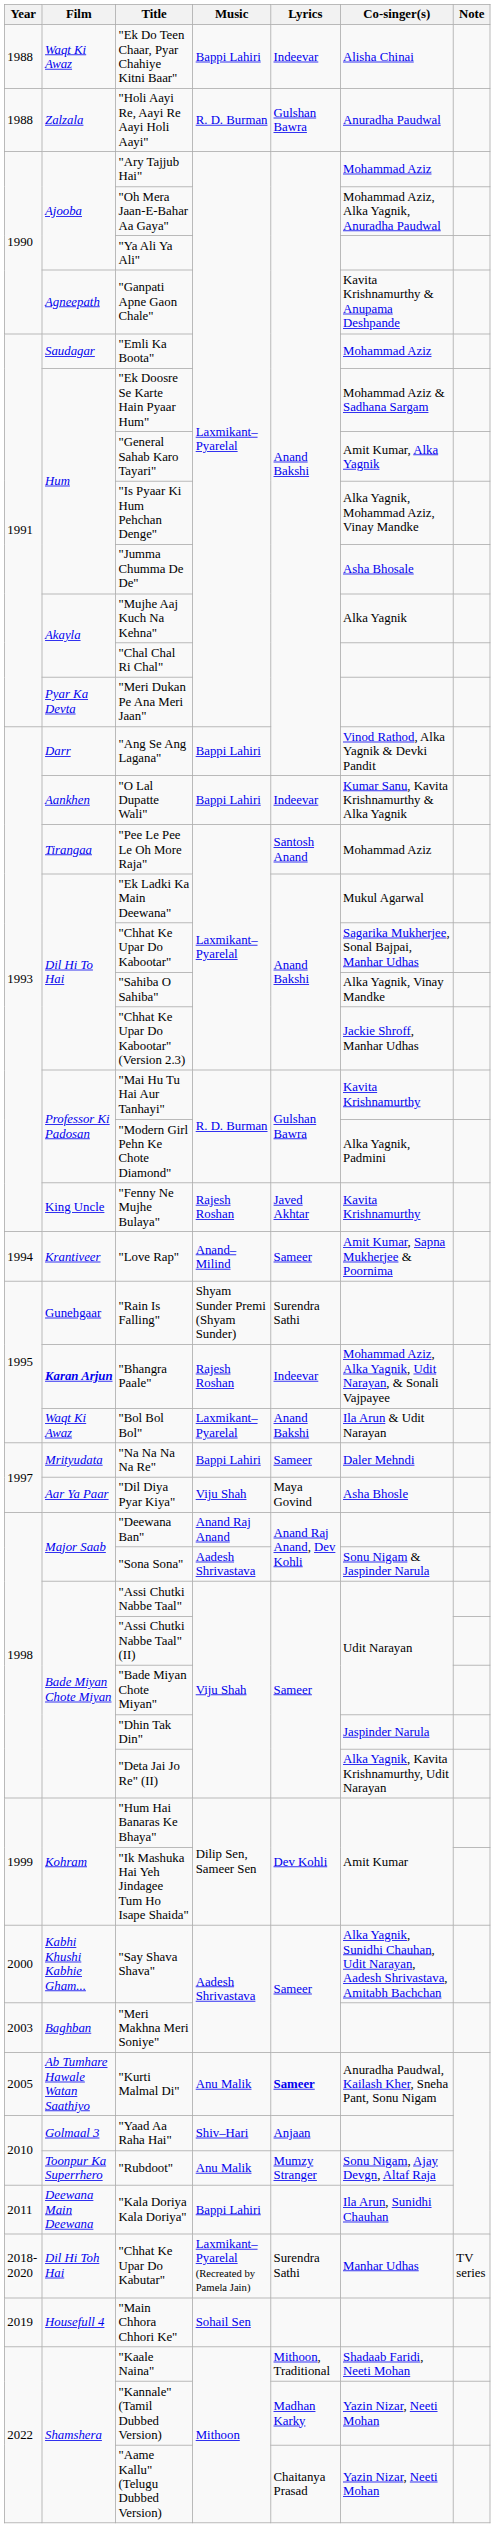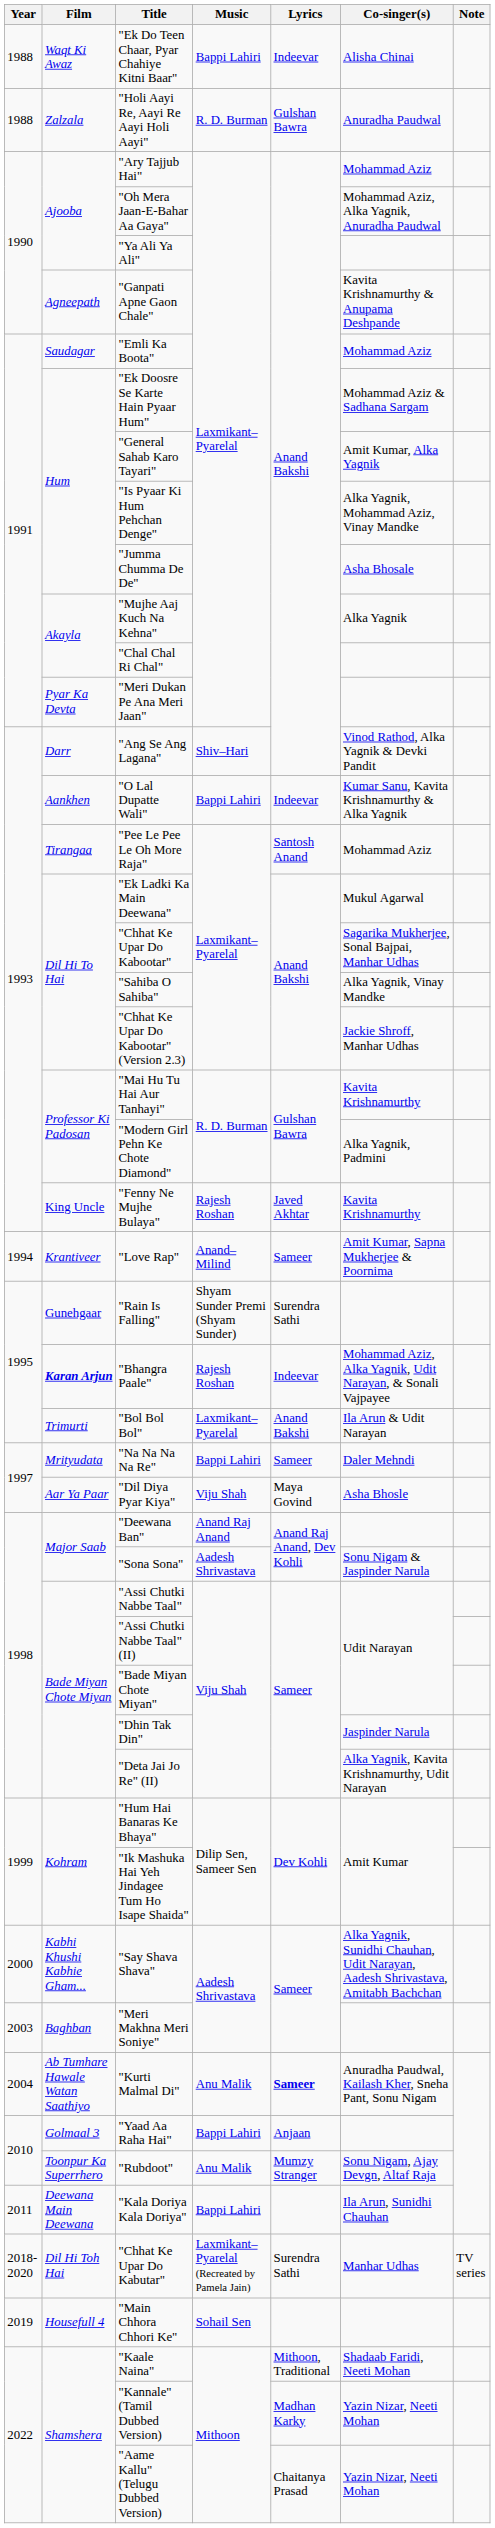"Ang Se Ang Lagana" | Music: Bappi Lahiri -> Shiv–Hari
"Bol Bol Bol" | Film: Waqt Ki Awaz -> Trimurti
"Kurti Malmal Di" | Year: 2005 -> 2004
"Yaad Aa Raha Hai" | Music: Shiv–Hari -> Bappi Lahiri
